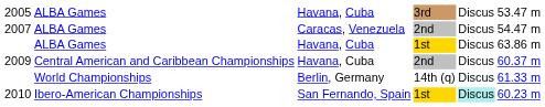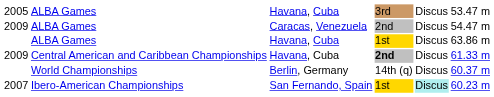ALBA Games / Caracas, Venezuela | column 1: 2007 -> 2009
Central American and Caribbean Championships | column 4: normal -> bold
Central American and Caribbean Championships | column 6: 60.37 m -> 61.33 m
World Championships | column 6: 61.33 m -> 60.37 m
Ibero-American Championships | column 1: 2010 -> 2007
